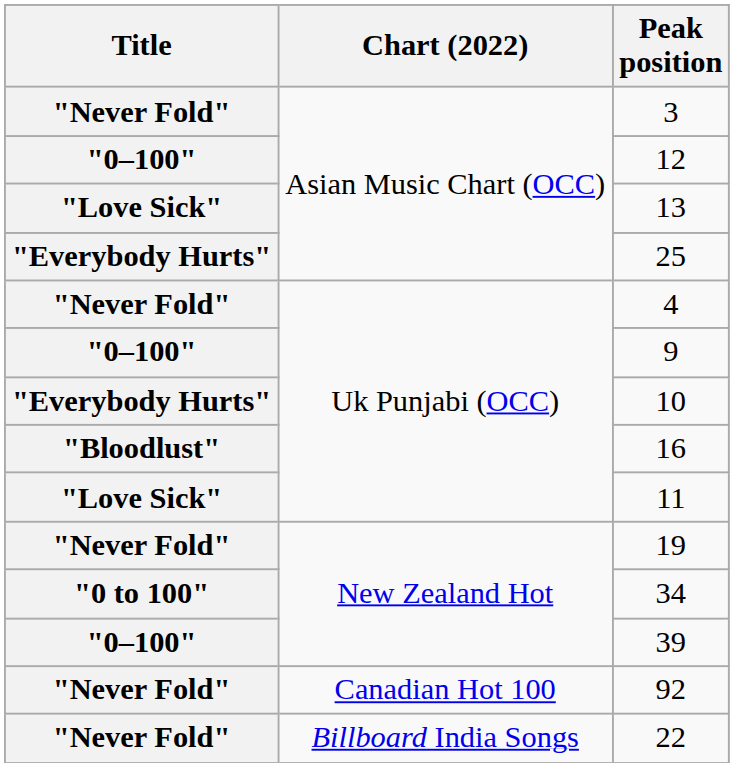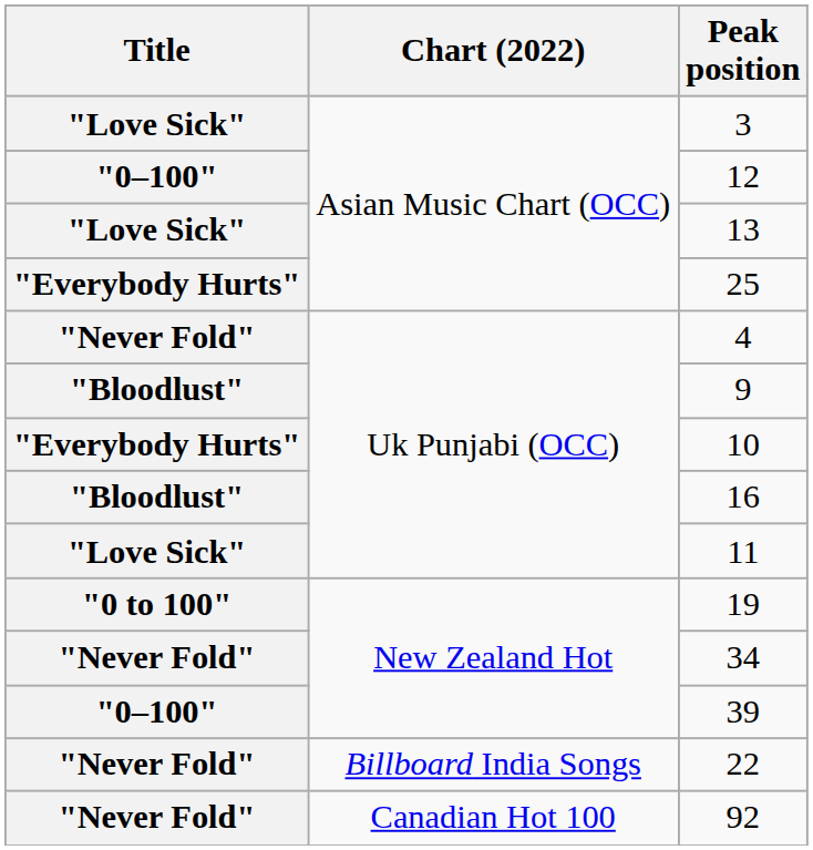3 | Title: "Never Fold" -> "Love Sick"
9 | Title: "0–100" -> "Bloodlust"
19 | Title: "Never Fold" -> "0 to 100"
34 | Title: "0 to 100" -> "Never Fold"
rows swapped: 22 <-> 92
